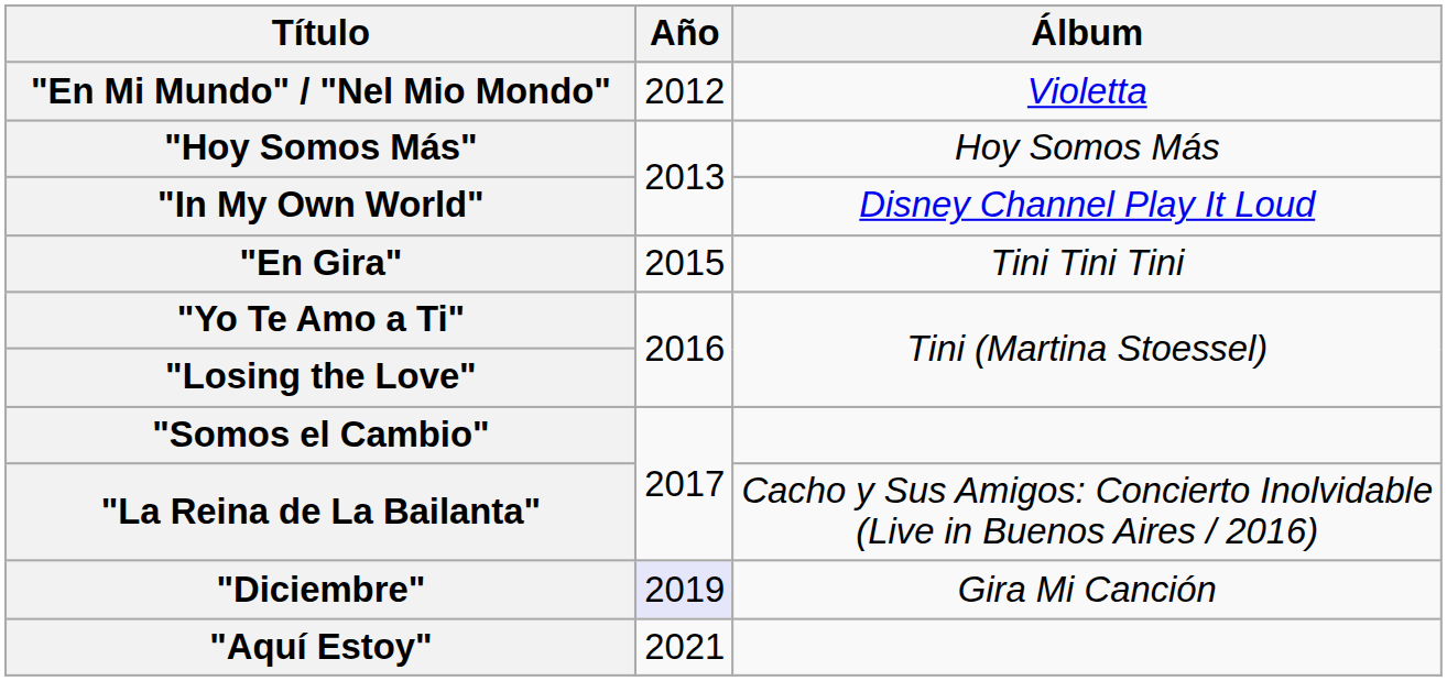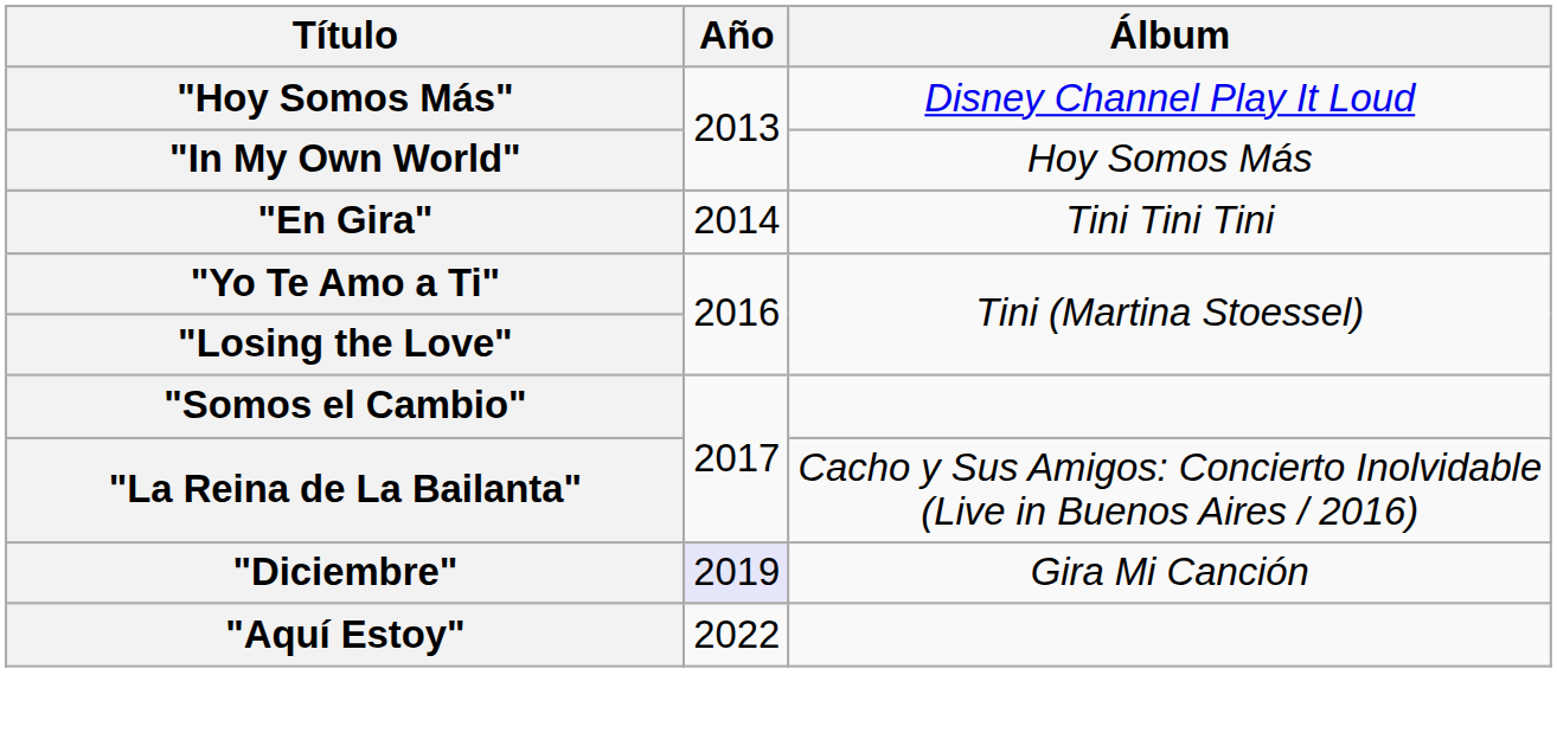- row: "En Mi Mundo" / "Nel Mio Mondo" | 2012 | Violetta
"Hoy Somos Más" | Álbum: Hoy Somos Más -> Disney Channel Play It Loud
"In My Own World" | Álbum: Disney Channel Play It Loud -> Hoy Somos Más
"En Gira" | Año: 2015 -> 2014
"Aquí Estoy" | Año: 2021 -> 2022
